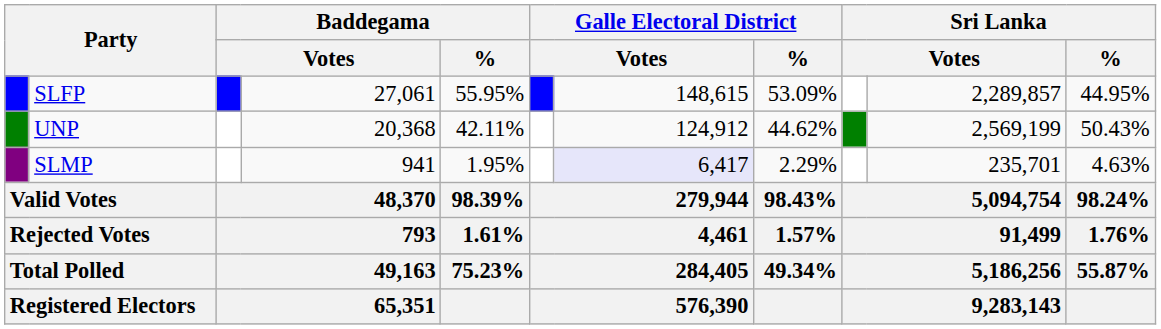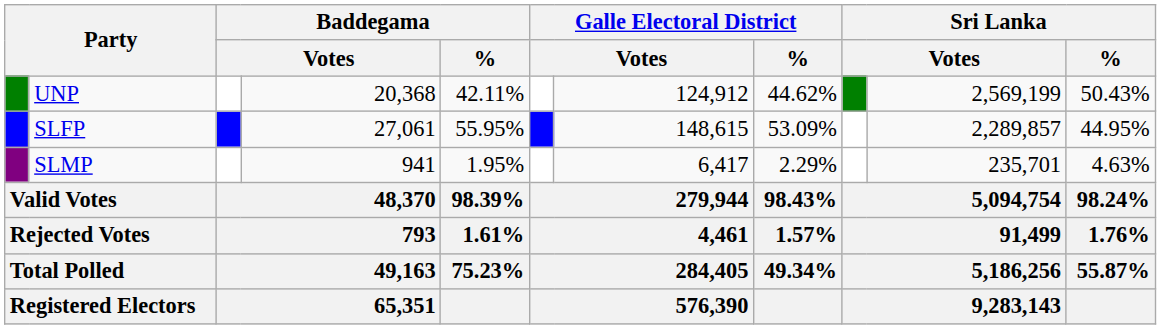rows swapped: SLFP <-> UNP
SLMP | column 7: lavender background -> no background
